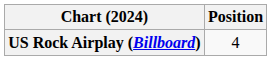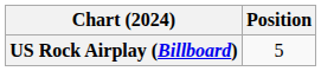US Rock Airplay (Billboard) | Position: 4 -> 5
